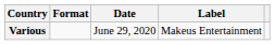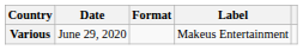columns swapped: Date <-> Format
